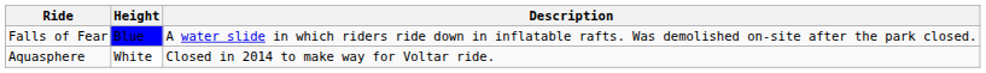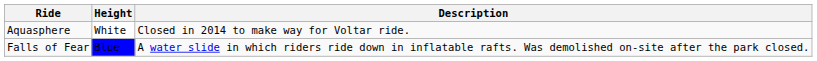rows swapped: Falls of Fear <-> Aquasphere
